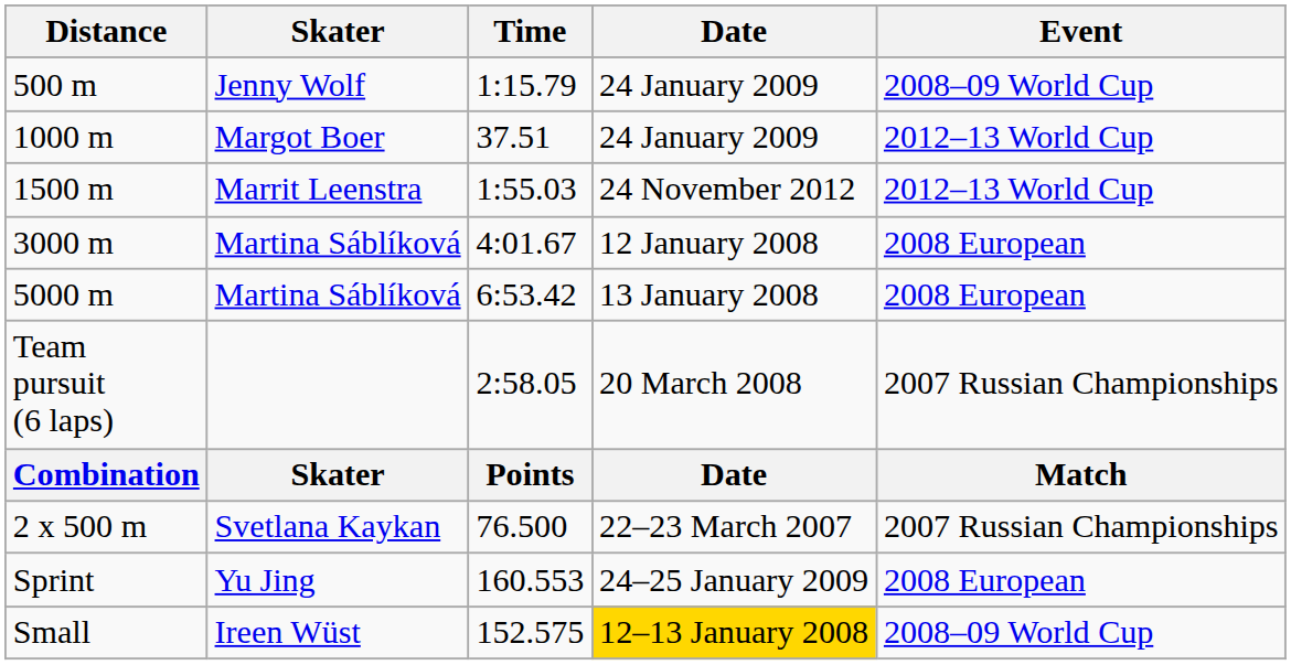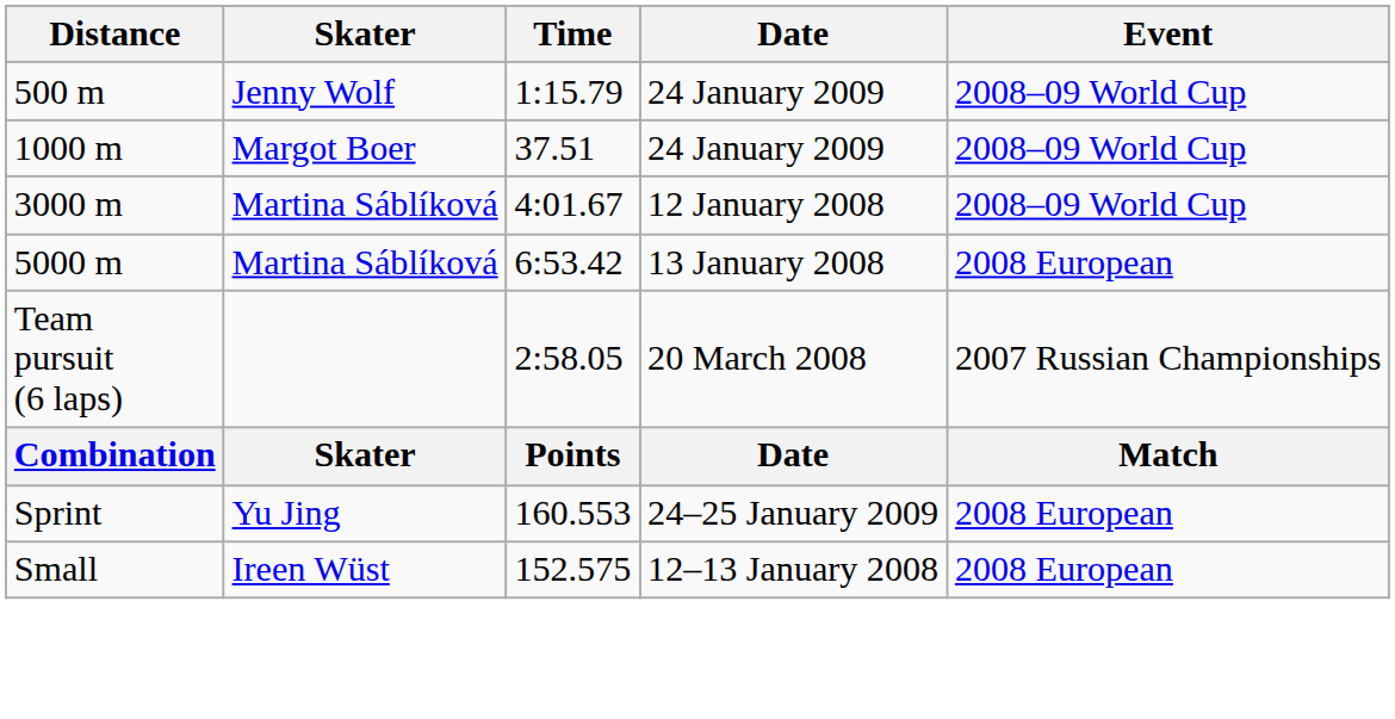1000 m | Event: 2012–13 World Cup -> 2008–09 World Cup
- row: 1500 m | Marrit Leenstra | 1:55.03 | 24 November 2012 | 2012–13 World Cup
3000 m | Event: 2008 European -> 2008–09 World Cup
- row: 2 x 500 m | Svetlana Kaykan | 76.500 | 22–23 March 2007 | 2007 Russian Championships
Small | Date: gold background -> no background
Small | Event: 2008–09 World Cup -> 2008 European
